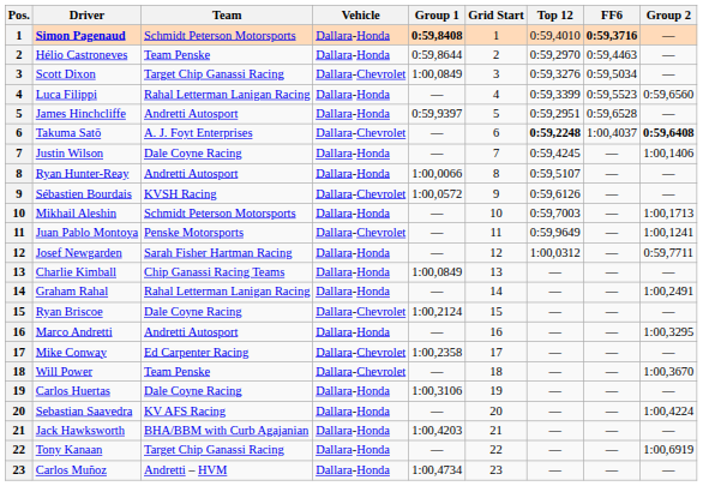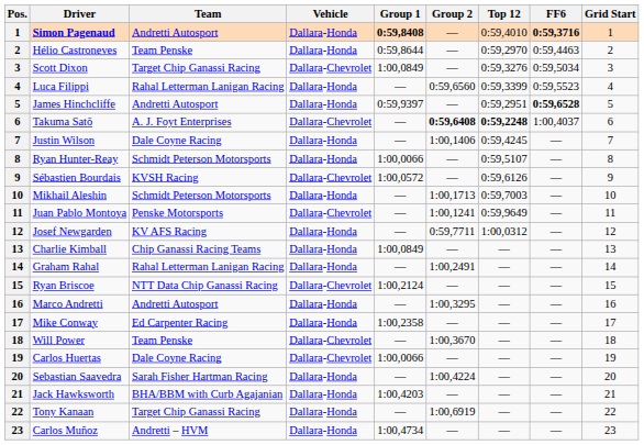columns swapped: Group 2 <-> Grid Start
Simon Pagenaud | Team: Schmidt Peterson Motorsports -> Andretti Autosport
James Hinchcliffe | FF6: normal -> bold
Ryan Hunter-Reay | Team: Andretti Autosport -> Schmidt Peterson Motorsports
Josef Newgarden | Team: Sarah Fisher Hartman Racing -> KV AFS Racing
Ryan Briscoe | Team: Dale Coyne Racing -> NTT Data Chip Ganassi Racing
Mike Conway | Vehicle: Dallara-Chevrolet -> Dallara-Honda
Carlos Huertas | Vehicle: Dallara-Honda -> Dallara-Chevrolet
Carlos Huertas | Group 1: 1:00,3106 -> 1:00,0066
Sebastian Saavedra | Team: KV AFS Racing -> Sarah Fisher Hartman Racing
